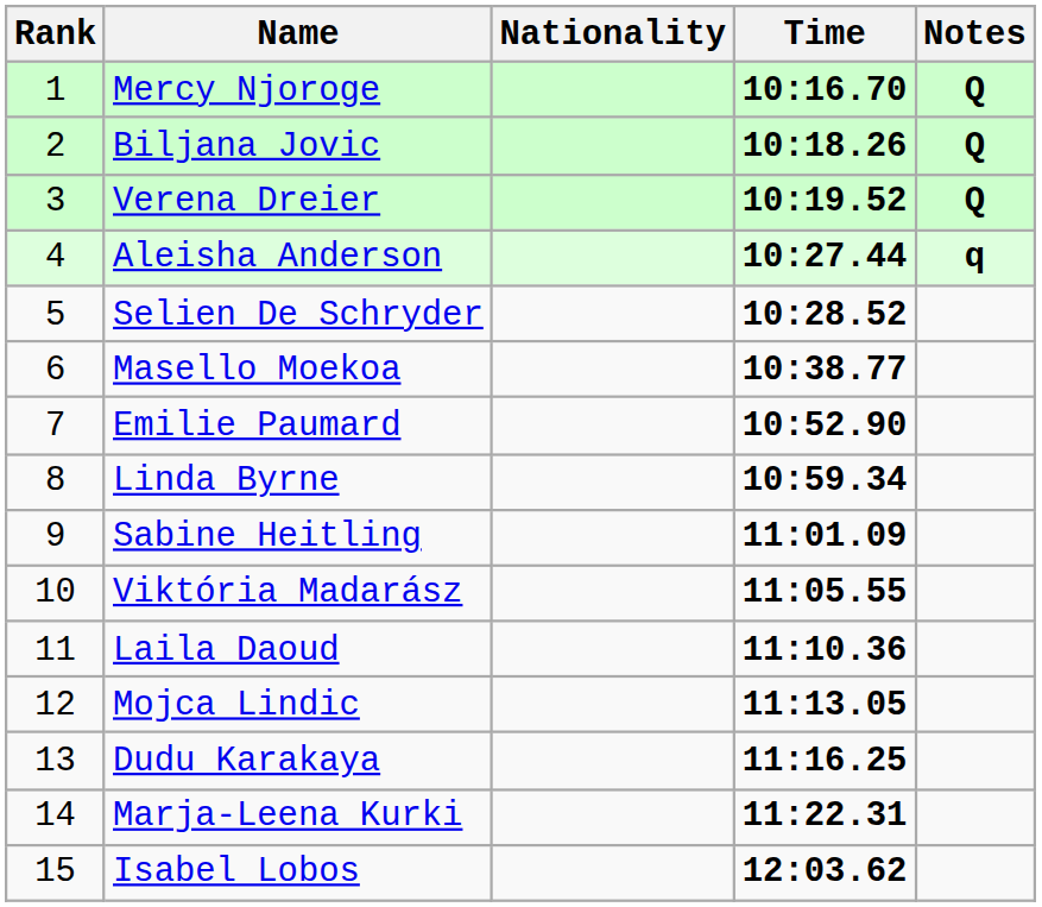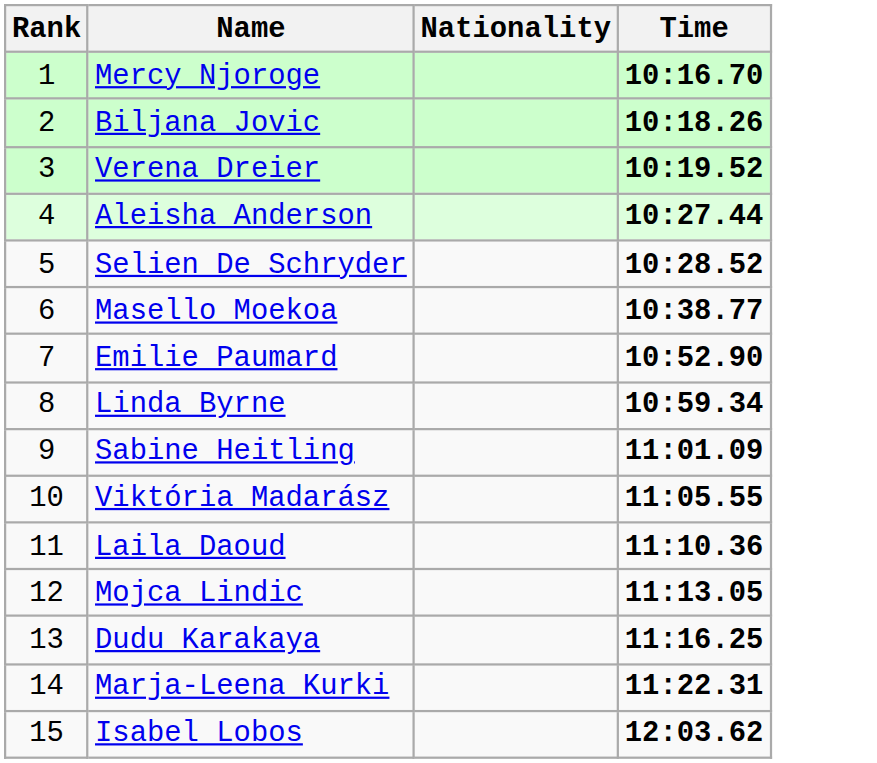- column: Notes | Q | Q | Q | q
